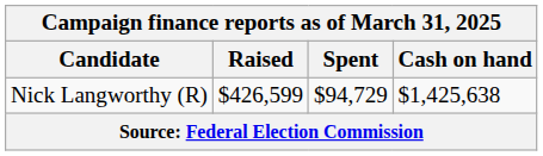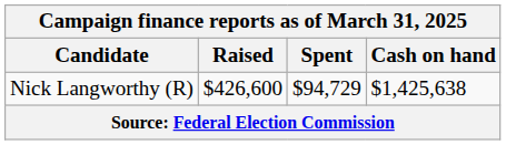Nick Langworthy (R) | Raised: $426,599 -> $426,600
